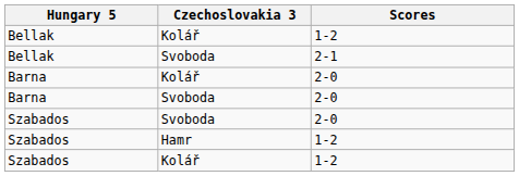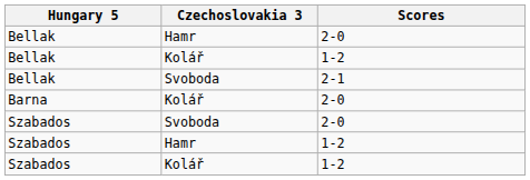+ row: Bellak | Hamr | 2-0
- row: Barna | Svoboda | 2-0
